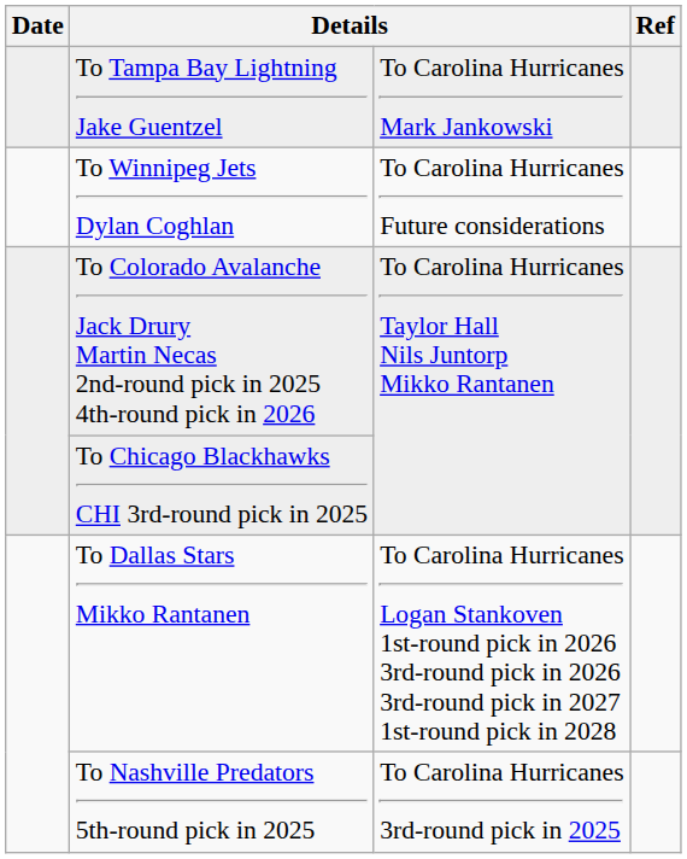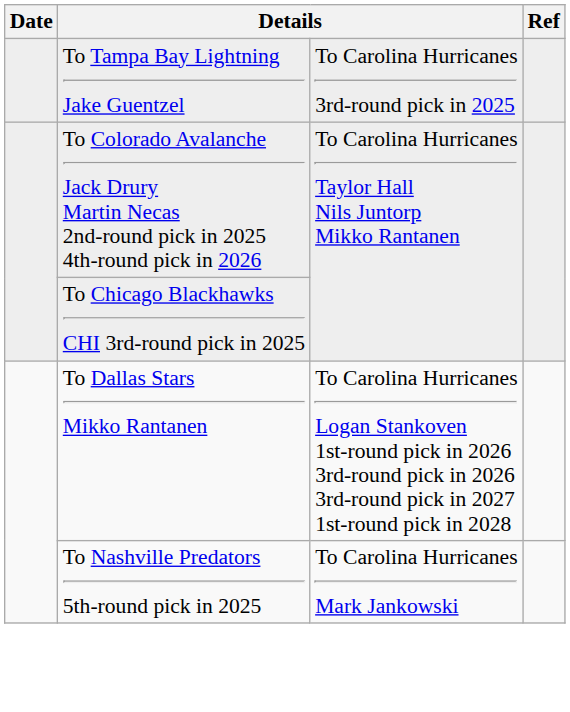To Tampa Bay Lightning Jake Guentzel | column 3: To Carolina Hurricanes Mark Jankowski -> To Carolina Hurricanes 3rd-round pick in 2025
- row: To Winnipeg Jets Dylan Coghlan | To Carolina Hurricanes Future considerations
To Nashville Predators 5th-round pick in 2025 | column 3: To Carolina Hurricanes 3rd-round pick in 2025 -> To Carolina Hurricanes Mark Jankowski
